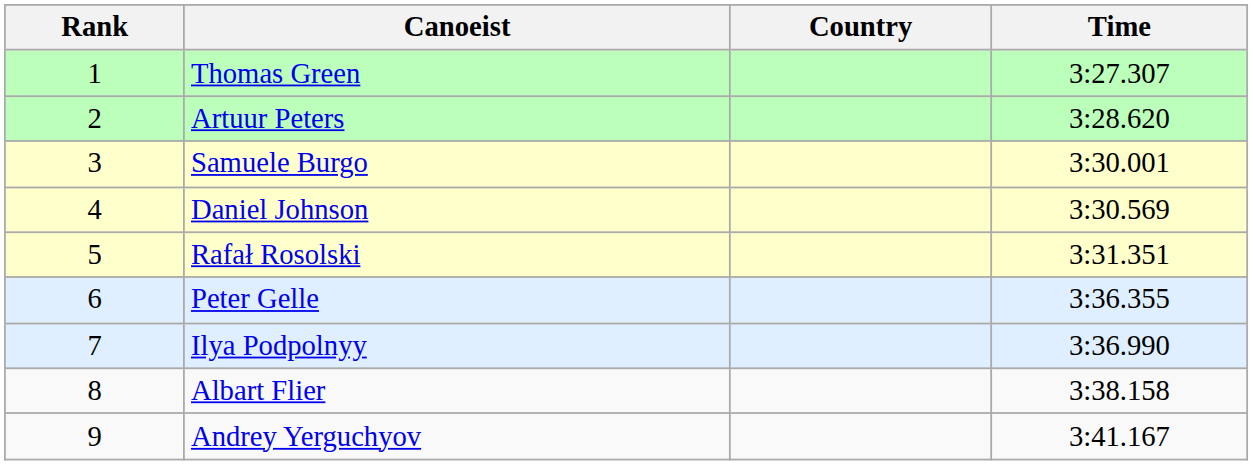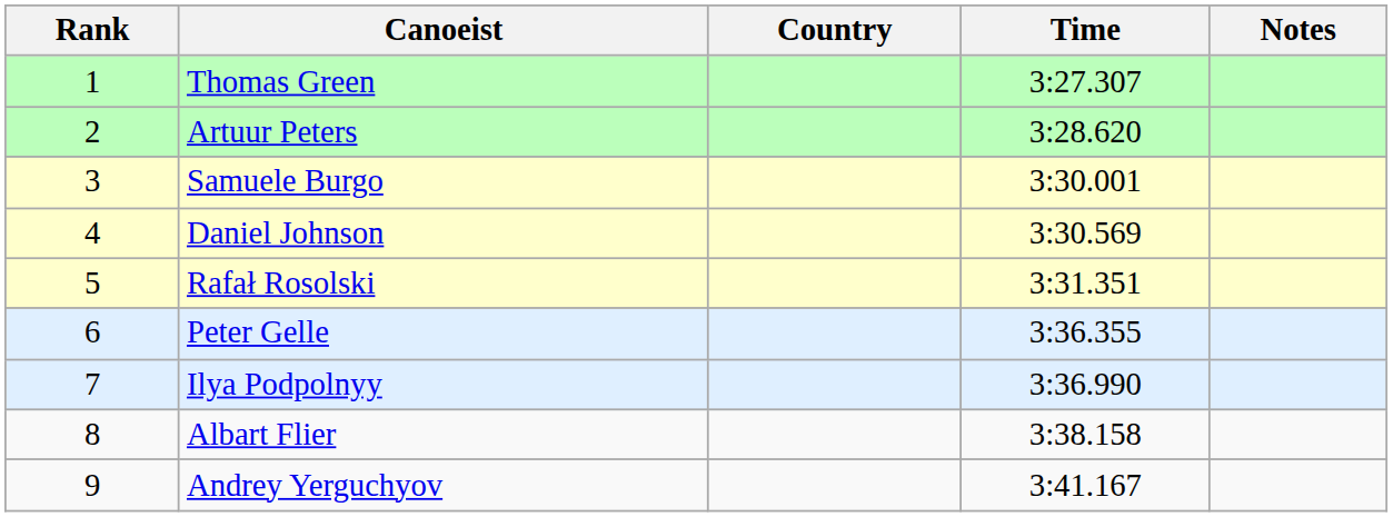+ column: Notes
